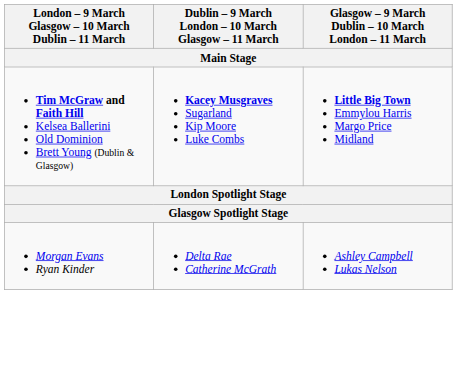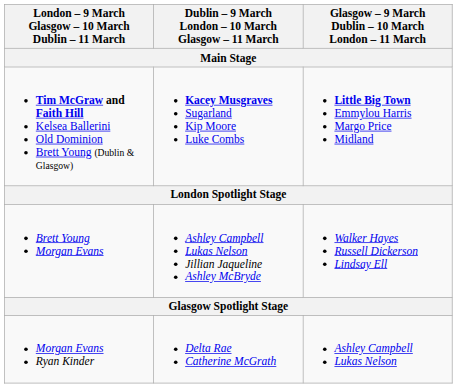+ row: Brett Young Morgan Evans | Ashley Campbell Lukas Nelson Jillian Jaqueline Ashley McBryde | Walker Hayes Russell Dickerson Lindsay Ell
